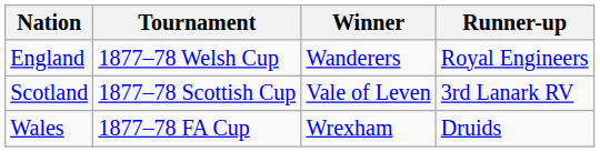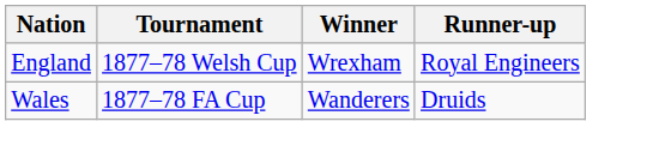England | Winner: Wanderers -> Wrexham
- row: Scotland | 1877–78 Scottish Cup | Vale of Leven | 3rd Lanark RV
Wales | Winner: Wrexham -> Wanderers
